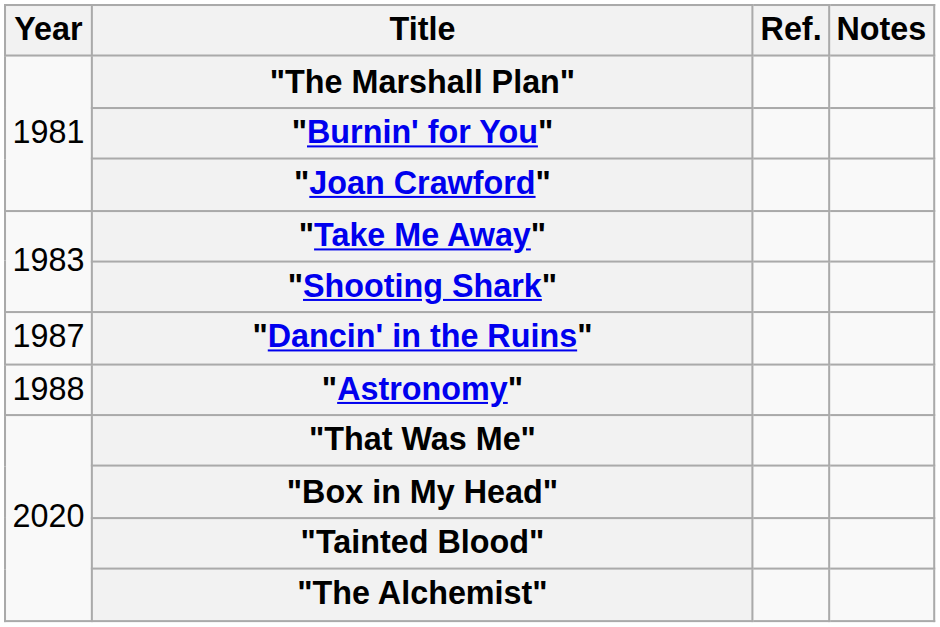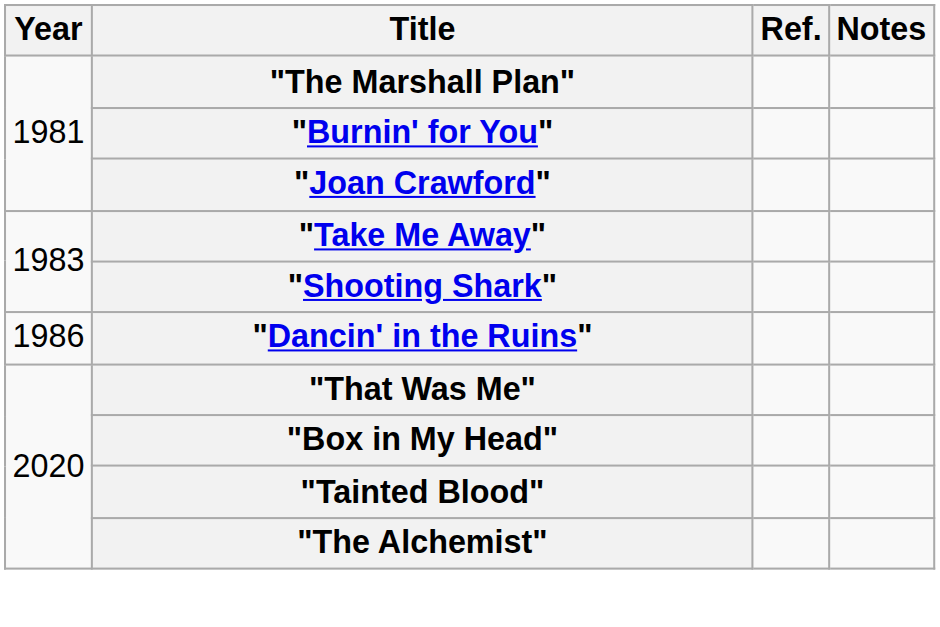"Dancin' in the Ruins" | Year: 1987 -> 1986
- row: 1988 | "Astronomy"
